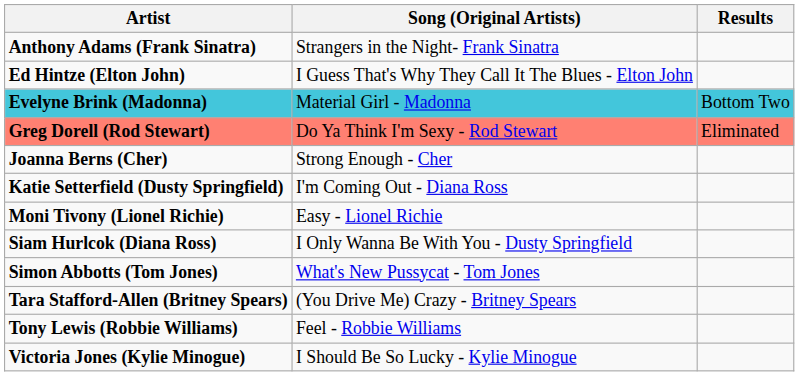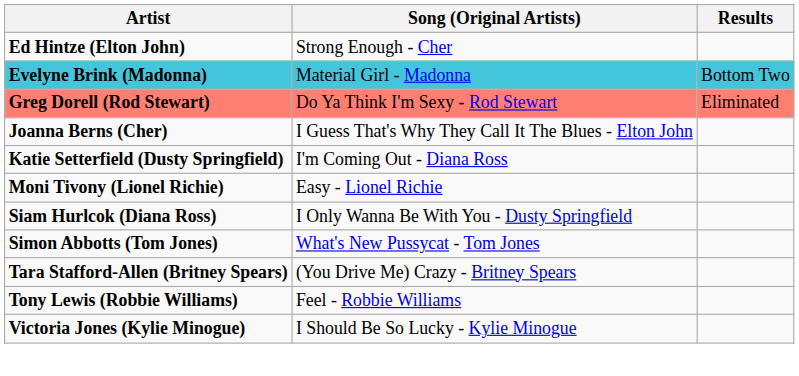- row: Anthony Adams (Frank Sinatra) | Strangers in the Night- Frank Sinatra
Ed Hintze (Elton John) | Song (Original Artists): I Guess That's Why They Call It The Blues - Elton John -> Strong Enough - Cher
Joanna Berns (Cher) | Song (Original Artists): Strong Enough - Cher -> I Guess That's Why They Call It The Blues - Elton John
